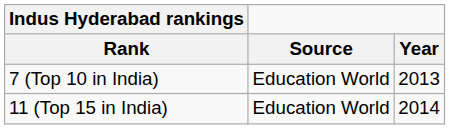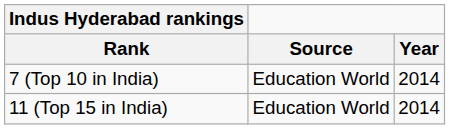7 (Top 10 in India) | Year: 2013 -> 2014
